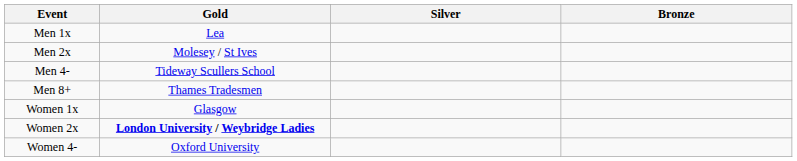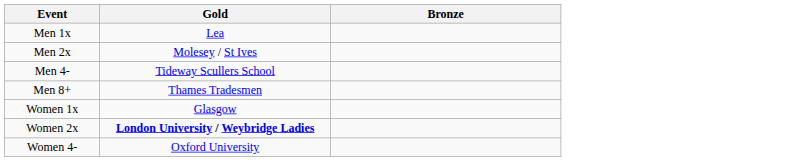- column: Silver
